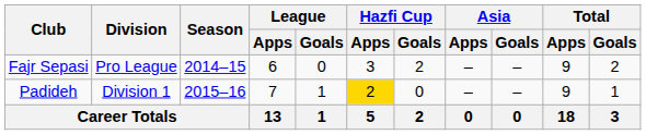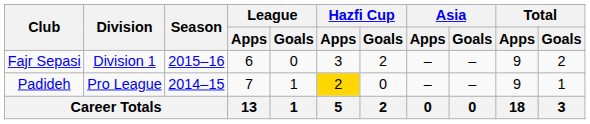Fajr Sepasi | Division: Pro League -> Division 1
Fajr Sepasi | Season: 2014–15 -> 2015–16
Padideh | Division: Division 1 -> Pro League
Padideh | Season: 2015–16 -> 2014–15
